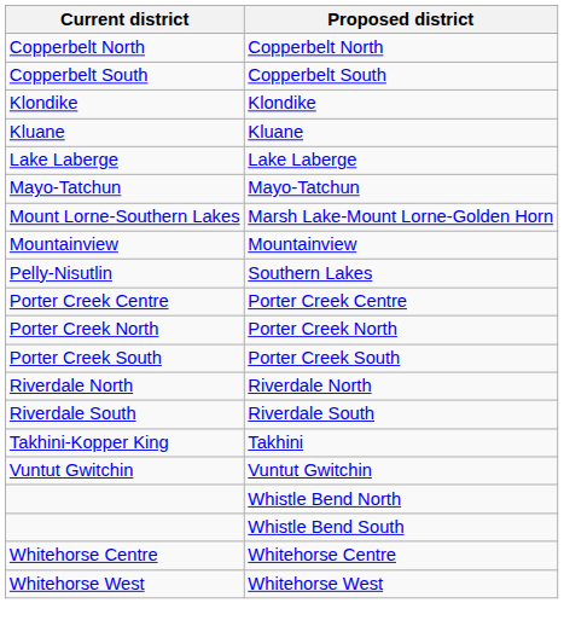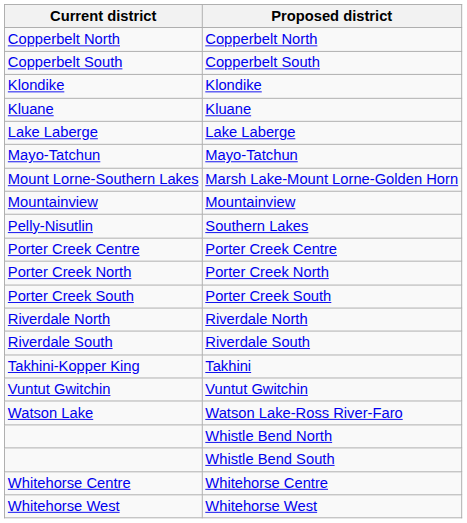+ row: Watson Lake | Watson Lake-Ross River-Faro
